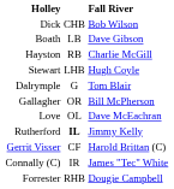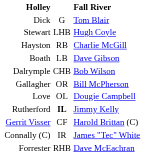Dick | column 2: CHB -> G
Dick | Fall River: Bob Wilson -> Tom Blair
rows swapped: Boath <-> Stewart
Dalrymple | column 2: G -> CHB
Dalrymple | Fall River: Tom Blair -> Bob Wilson
Love | Fall River: Dave McEachran -> Dougie Campbell
Forrester | Fall River: Dougie Campbell -> Dave McEachran
